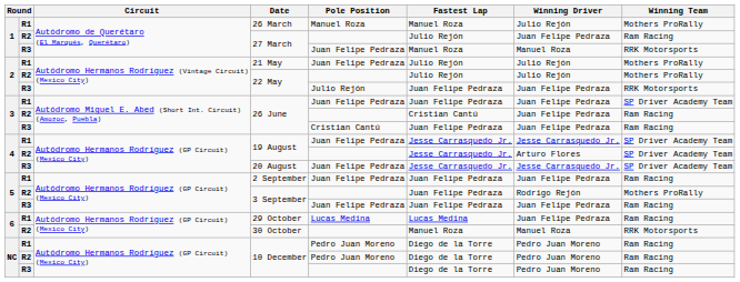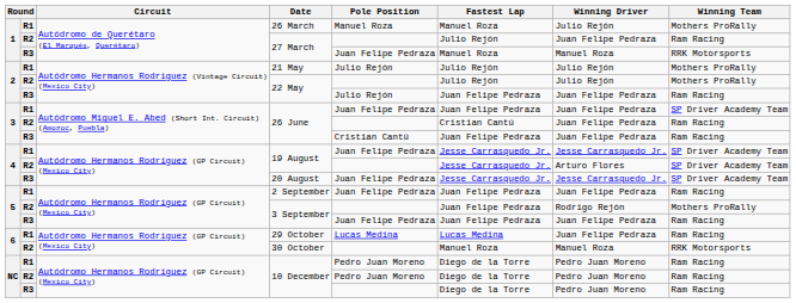21 May | Pole Position: Juan Felipe Pedraza -> Julio Rejón
R3 / 22 May | Winning Team: RRK Motorsports -> Ram Racing
